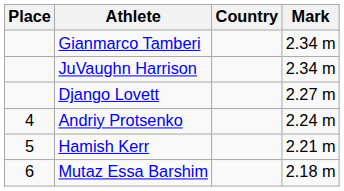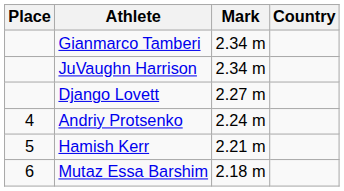columns swapped: Country <-> Mark
